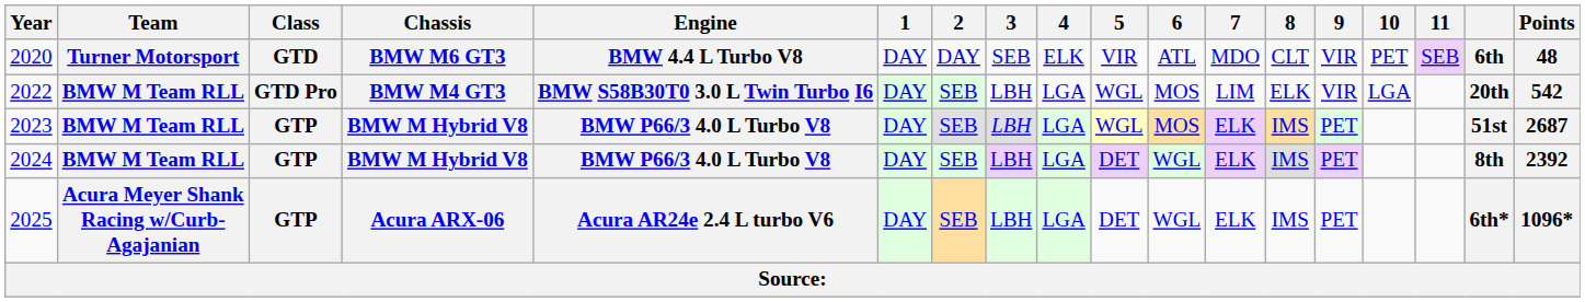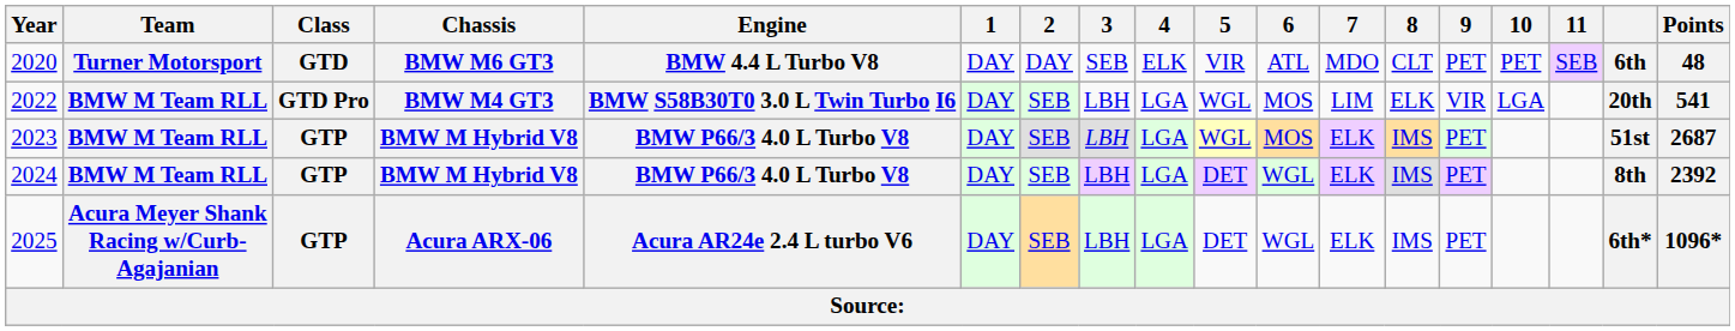2020 | 9: VIR -> PET
2022 | Points: 542 -> 541
